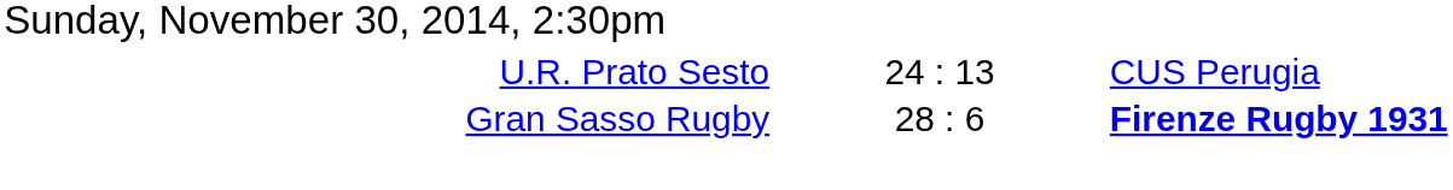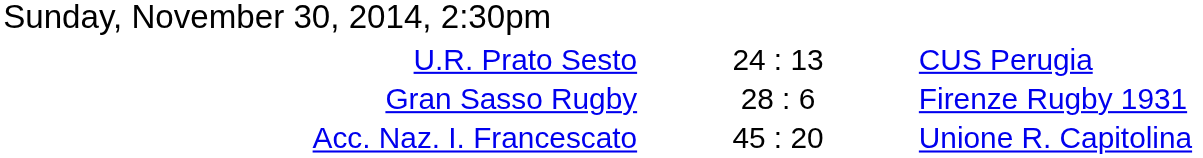Gran Sasso Rugby | column 3: bold -> normal
+ row: Acc. Naz. I. Francescato | 45 : 20 | Unione R. Capitolina
